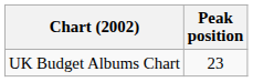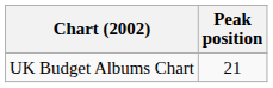UK Budget Albums Chart | Peak position: 23 -> 21
